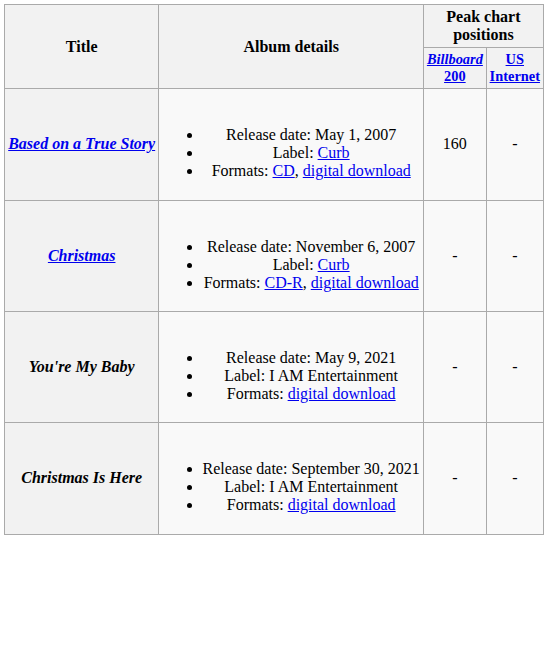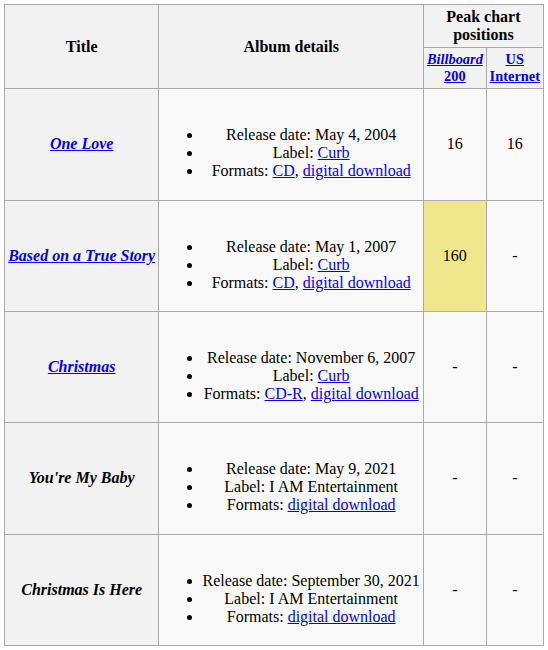+ row: One Love | Release date: May 4, 2004 Label: Curb Formats: CD, digital download | 16 | 16
Based on a True Story | Peak chart positions / Billboard 200: no background -> khaki background
